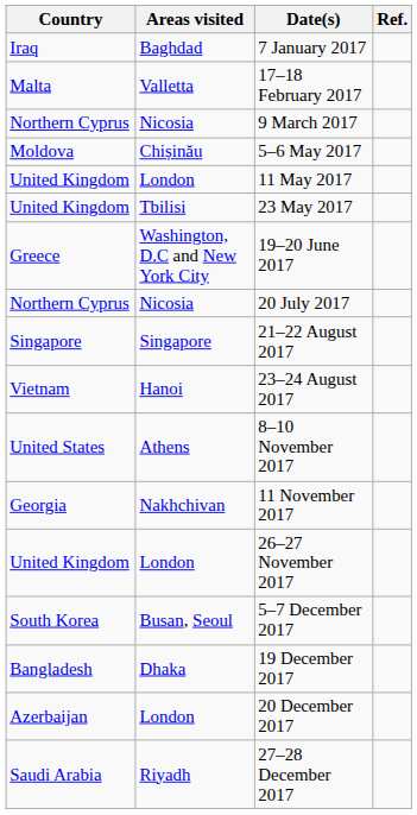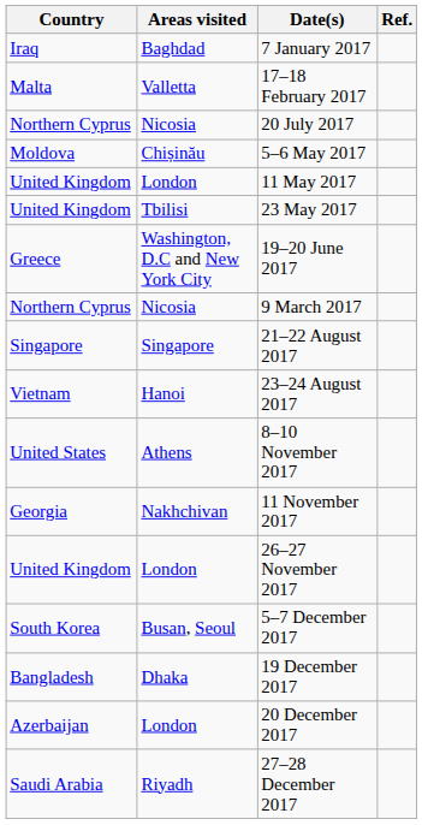rows swapped: 9 March 2017 <-> 20 July 2017
